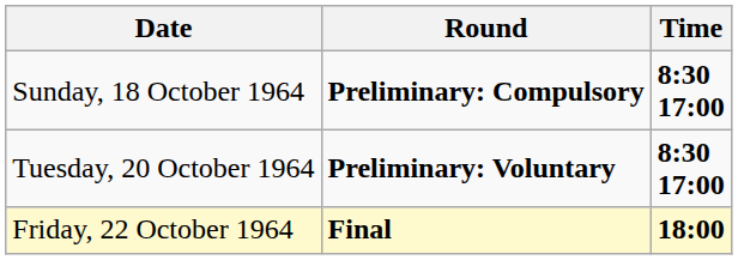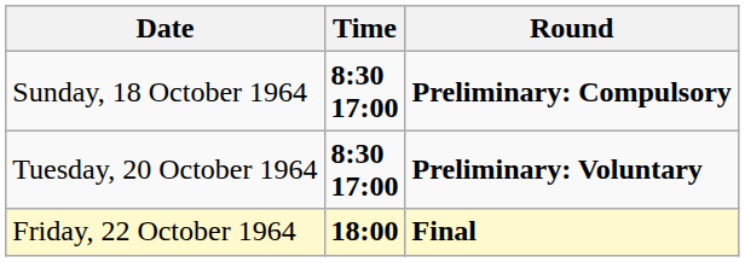columns swapped: Time <-> Round
